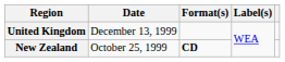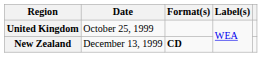United Kingdom | Date: December 13, 1999 -> October 25, 1999
New Zealand | Date: October 25, 1999 -> December 13, 1999
